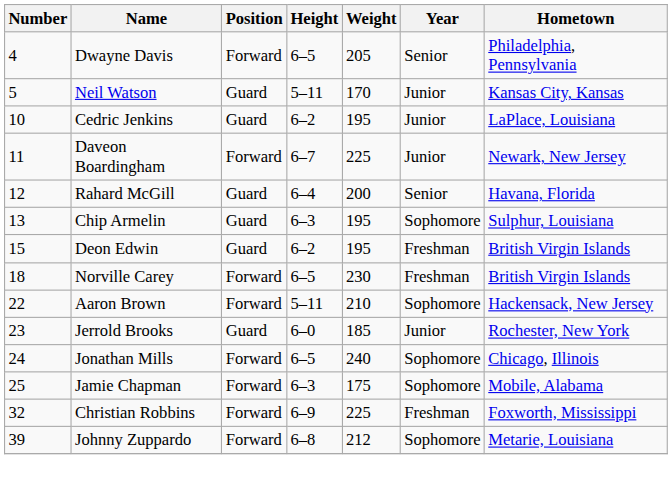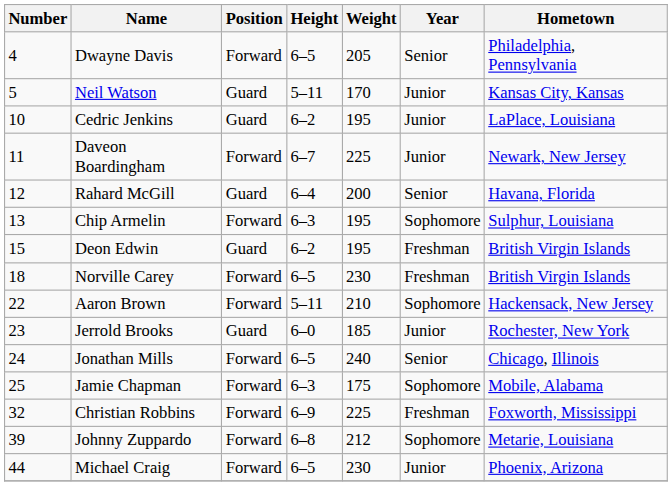Chip Armelin | Position: Guard -> Forward
Jonathan Mills | Year: Sophomore -> Senior
+ row: 44 | Michael Craig | Forward | 6–5 | 230 | Junior | Phoenix, Arizona
